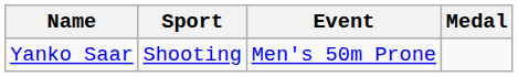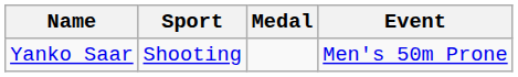columns swapped: Event <-> Medal
